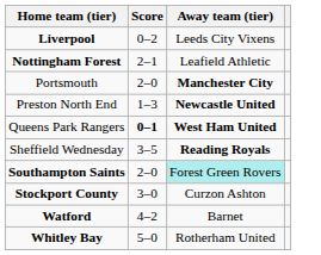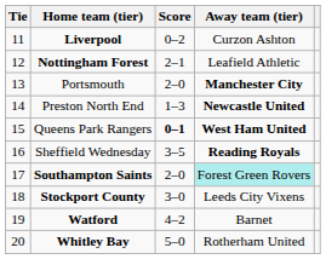+ column: Tie | 11 | 12 | 13 | 14 | 15 | 16 | 17 | 18 | 19 | 20
Liverpool | Away team (tier): Leeds City Vixens -> Curzon Ashton
Stockport County | Away team (tier): Curzon Ashton -> Leeds City Vixens
